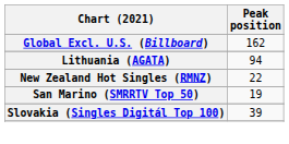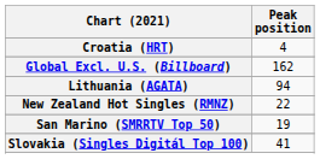+ row: Croatia (HRT) | 4
Slovakia (Singles Digitál Top 100) | Peak position: 39 -> 41
